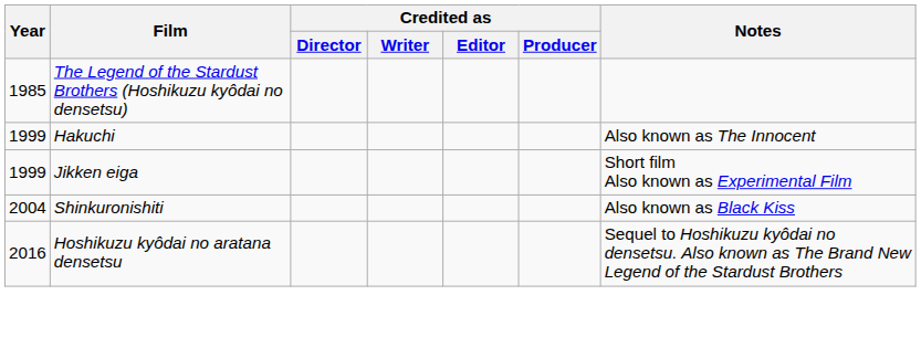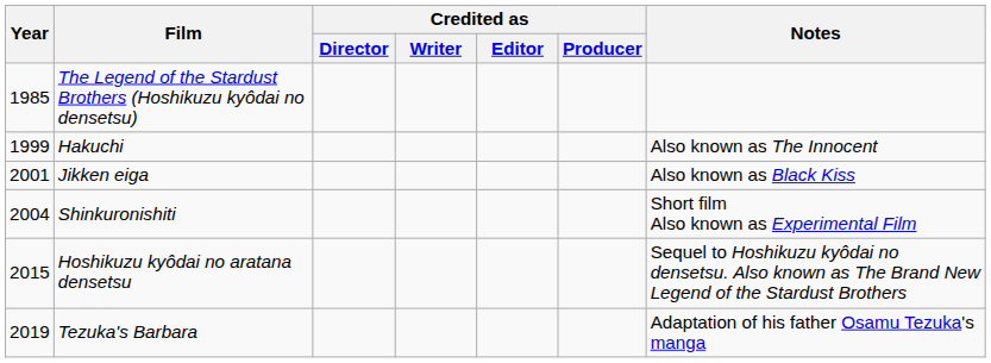Jikken eiga | Year: 1999 -> 2001
Jikken eiga | Notes: Short film Also known as Experimental Film -> Also known as Black Kiss
Shinkuronishiti | Notes: Also known as Black Kiss -> Short film Also known as Experimental Film
Hoshikuzu kyôdai no aratana densetsu | Year: 2016 -> 2015
+ row: 2019 | Tezuka's Barbara | Adaptation of his father Osamu Tezuka's manga
